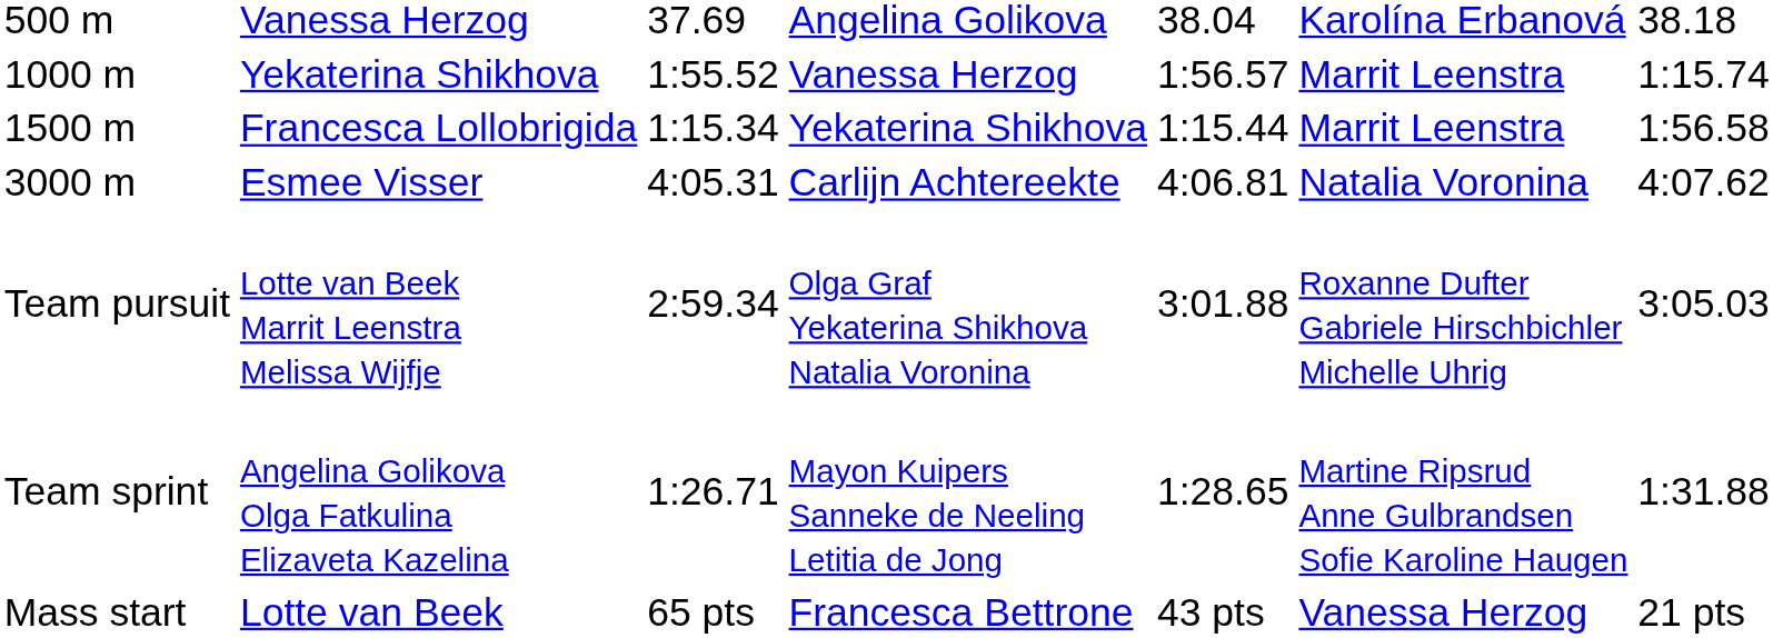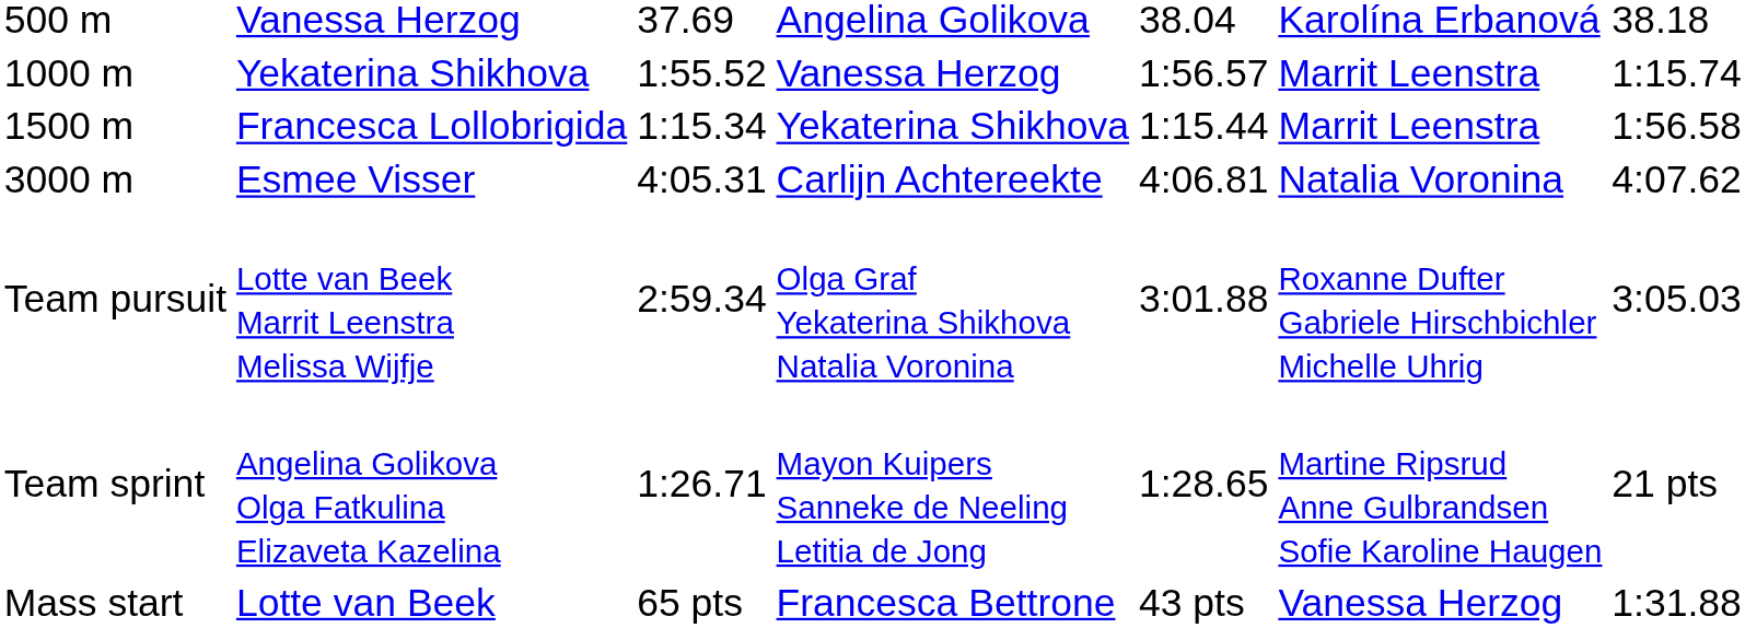Team sprint | column 7: 1:31.88 -> 21 pts
Mass start | column 7: 21 pts -> 1:31.88
